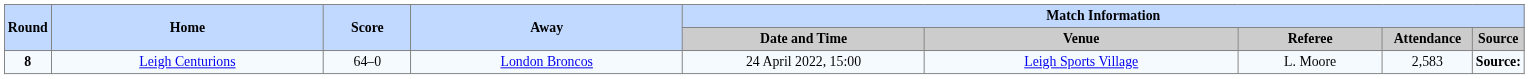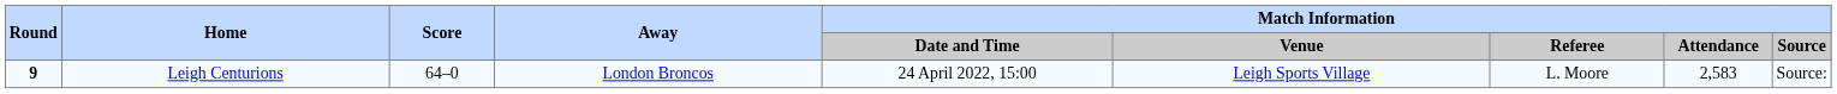Leigh Centurions | Round: 8 -> 9
Leigh Centurions | Match Information / Source: bold -> normal
